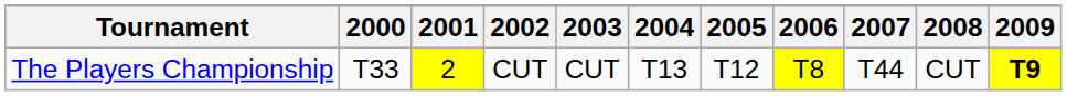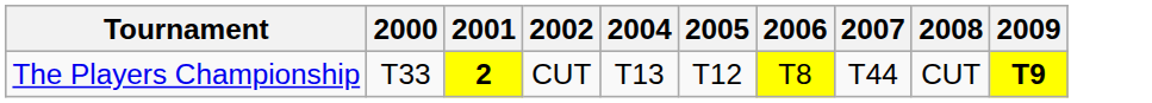- column: 2003 | CUT
The Players Championship | 2001: normal -> bold
